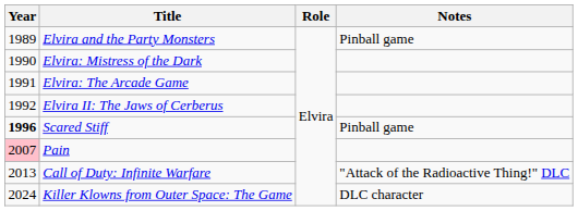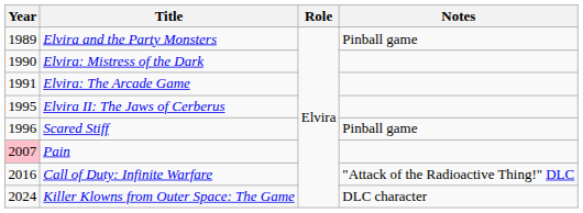Elvira II: The Jaws of Cerberus | Year: 1992 -> 1995
Scared Stiff | Year: bold -> normal
Call of Duty: Infinite Warfare | Year: 2013 -> 2016
